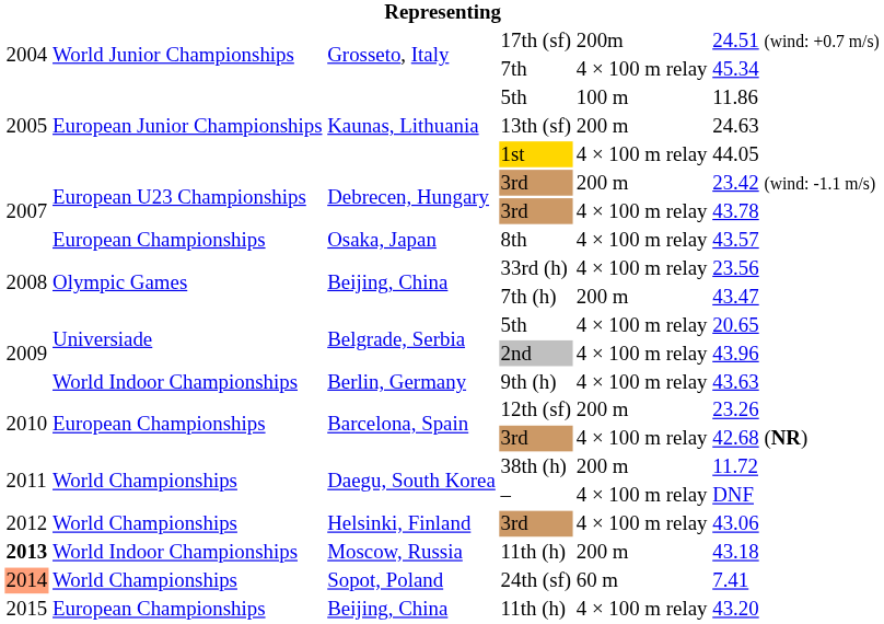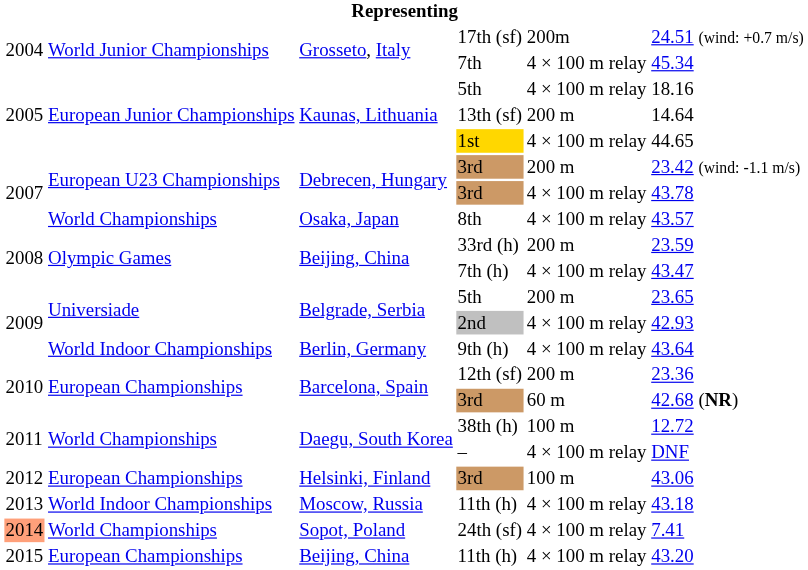Kaunas, Lithuania / 5th | column 5: 100 m -> 4 × 100 m relay
Kaunas, Lithuania / 5th | column 6: 11.86 -> 18.16
13th (sf) | column 6: 24.63 -> 14.64
1st | column 6: 44.05 -> 44.65
8th | column 2: European Championships -> World Championships
33rd (h) | column 5: 4 × 100 m relay -> 200 m
33rd (h) | column 6: 23.56 -> 23.59
7th (h) | column 5: 200 m -> 4 × 100 m relay
Belgrade, Serbia / 5th | column 5: 4 × 100 m relay -> 200 m
Belgrade, Serbia / 5th | column 6: 20.65 -> 23.65
2nd | column 6: 43.96 -> 42.93
9th (h) | column 6: 43.63 -> 43.64
12th (sf) | column 6: 23.26 -> 23.36
Barcelona, Spain / 3rd | column 5: 4 × 100 m relay -> 60 m
38th (h) | column 5: 200 m -> 100 m
38th (h) | column 6: 11.72 -> 12.72
Helsinki, Finland / 3rd | column 2: World Championships -> European Championships
Helsinki, Finland / 3rd | column 5: 4 × 100 m relay -> 100 m
Moscow, Russia / 11th (h) | column 1: bold -> normal
Moscow, Russia / 11th (h) | column 5: 200 m -> 4 × 100 m relay
24th (sf) | column 5: 60 m -> 4 × 100 m relay
